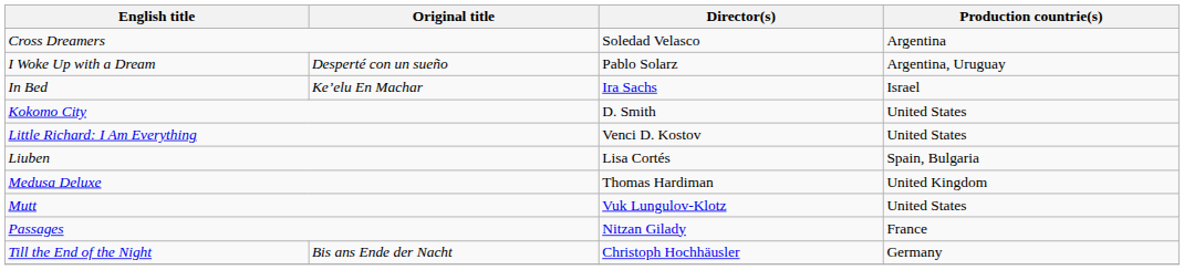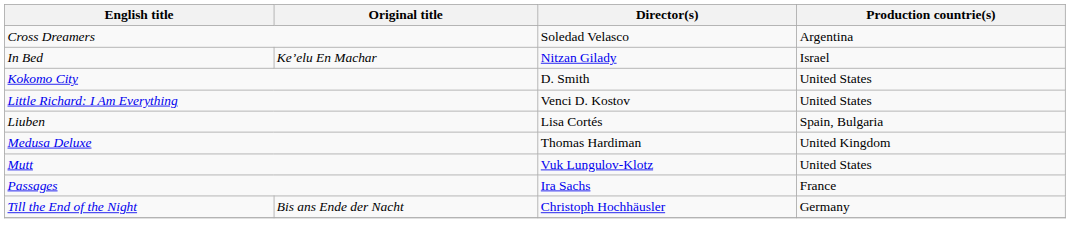- row: I Woke Up with a Dream | Desperté con un sueño | Pablo Solarz | Argentina, Uruguay
In Bed | Director(s): Ira Sachs -> Nitzan Gilady
Passages | Director(s): Nitzan Gilady -> Ira Sachs
